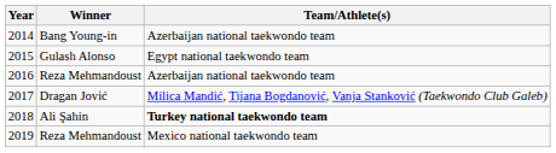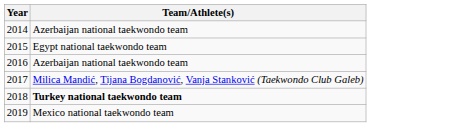- column: Winner | Bang Young-in | Gulash Alonso | Reza Mehmandoust | Dragan Jović | Ali Şahin | Reza Mehmandoust
